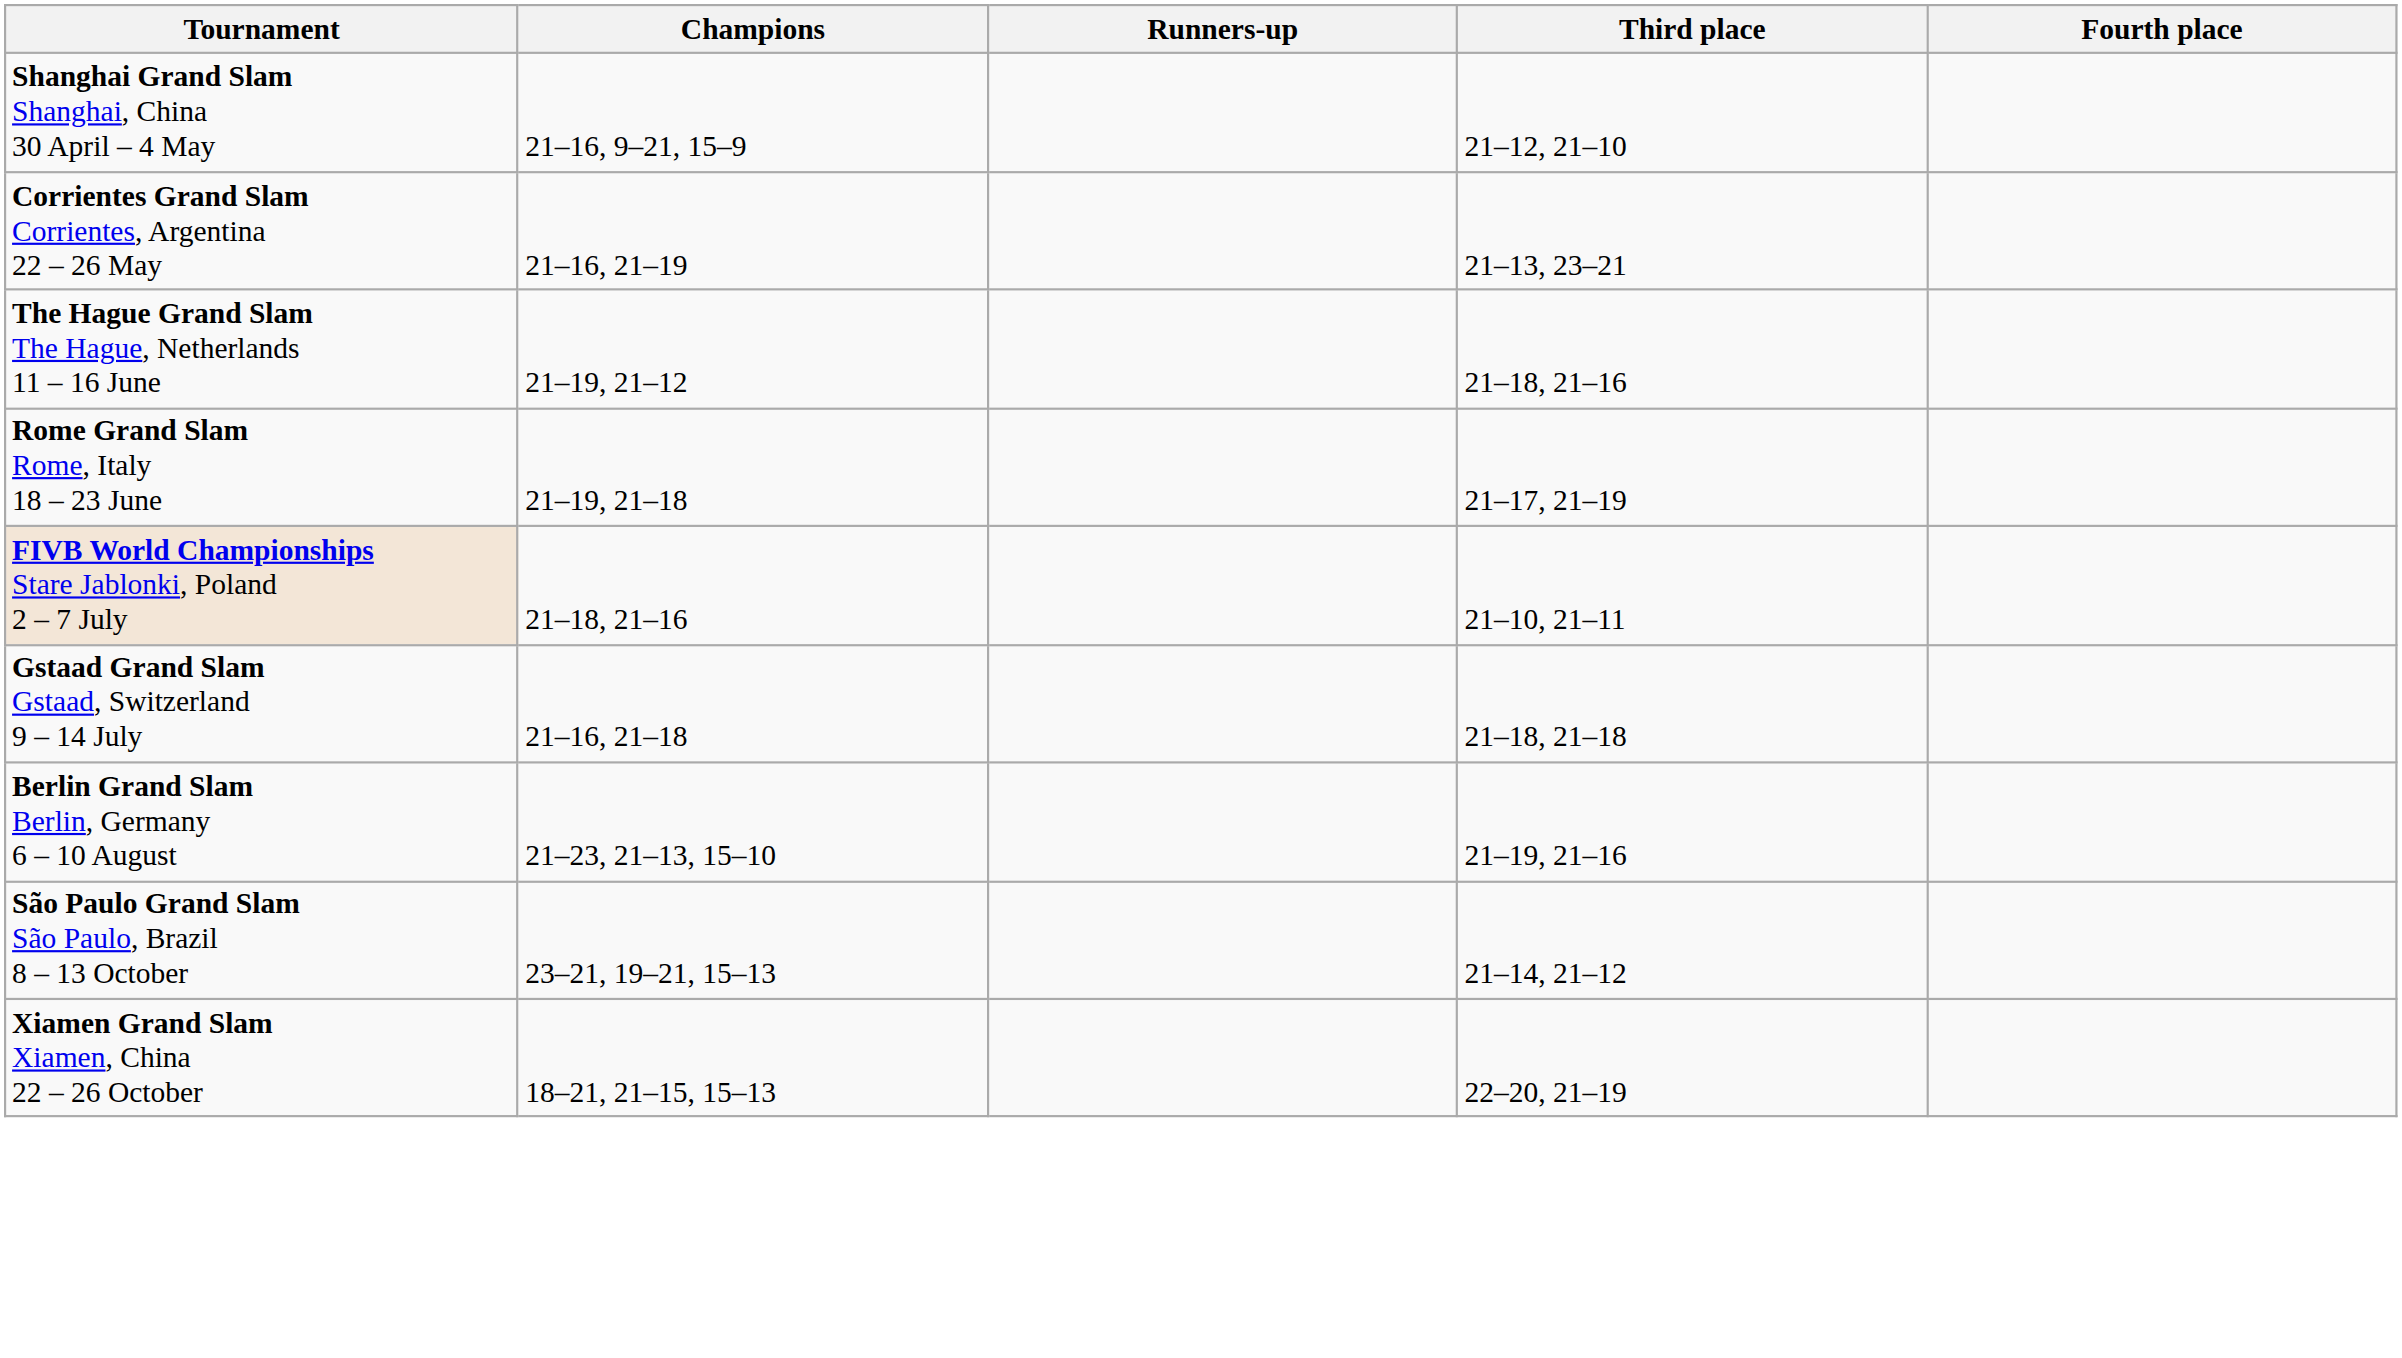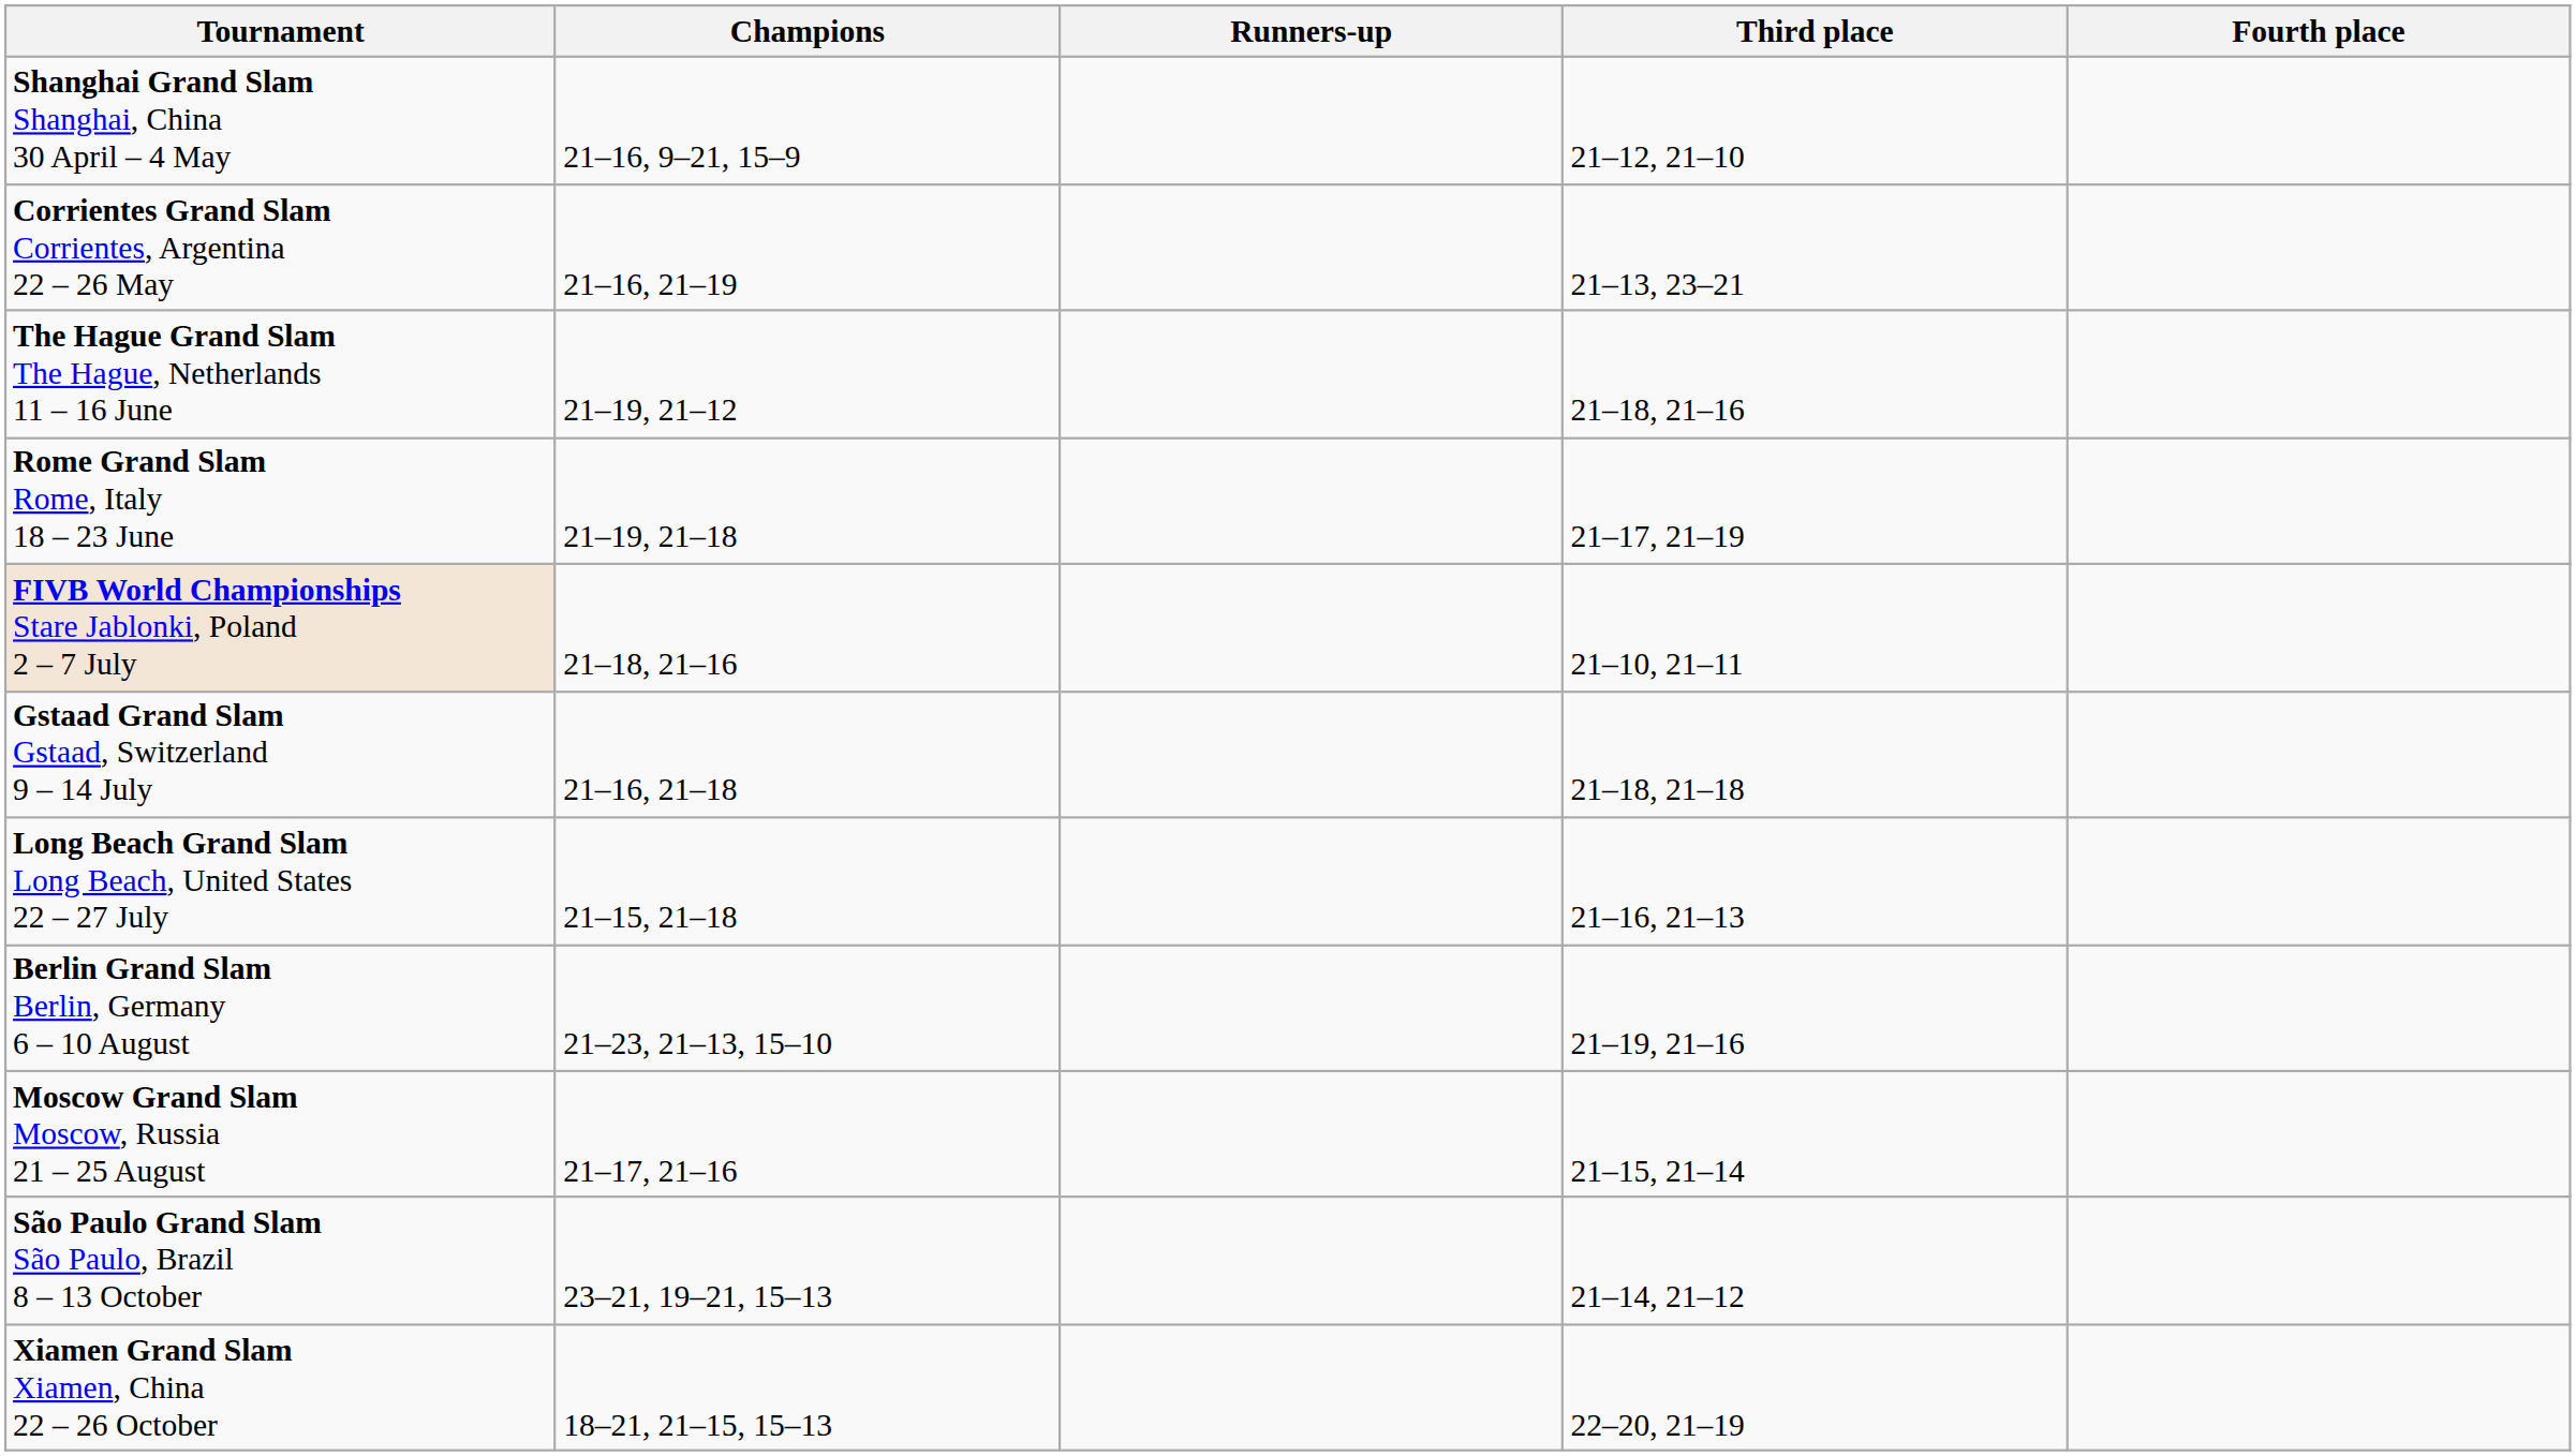+ row: Long Beach Grand Slam Long Beach, United States 22 – 27 July | 21–15, 21–18 | 21–16, 21–13
+ row: Moscow Grand Slam Moscow, Russia 21 – 25 August | 21–17, 21–16 | 21–15, 21–14
